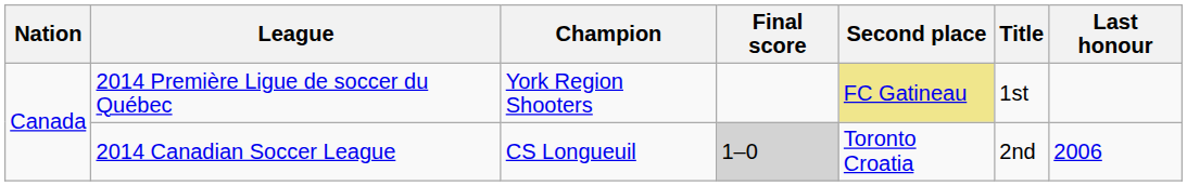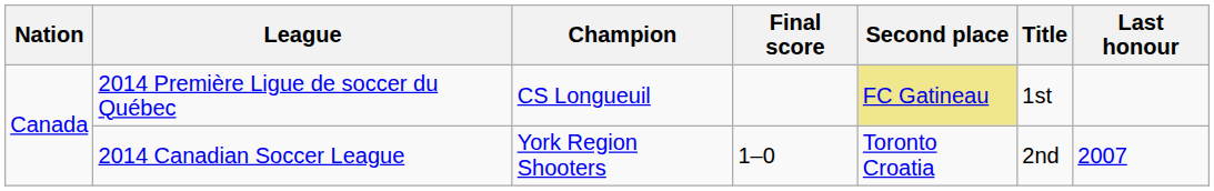2014 Première Ligue de soccer du Québec | Champion: York Region Shooters -> CS Longueuil
2014 Canadian Soccer League | Champion: CS Longueuil -> York Region Shooters
2014 Canadian Soccer League | Final score: lightgrey background -> no background
2014 Canadian Soccer League | Last honour: 2006 -> 2007
